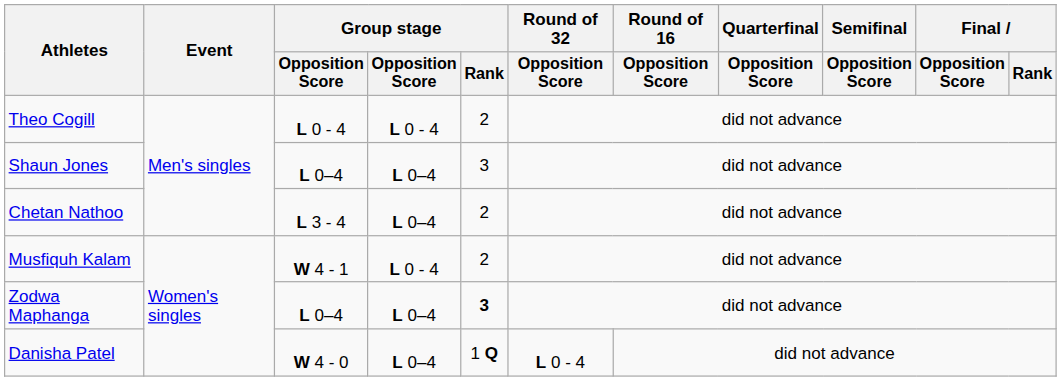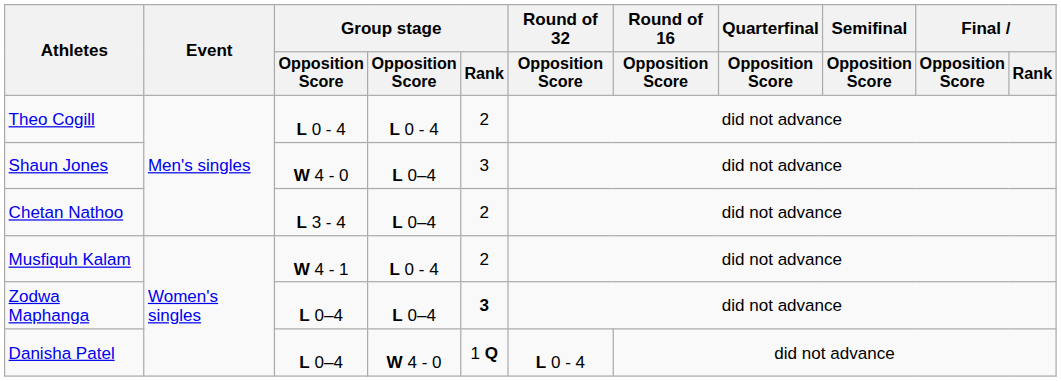Shaun Jones | column 3: L 0–4 -> W 4 - 0
Danisha Patel | column 3: W 4 - 0 -> L 0–4
Danisha Patel | column 4: L 0–4 -> W 4 - 0
